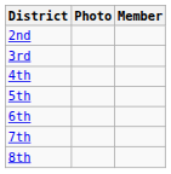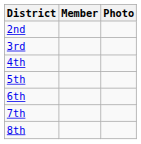columns swapped: Member <-> Photo
